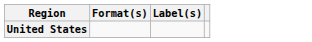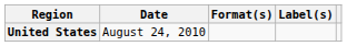+ column: Date | August 24, 2010
